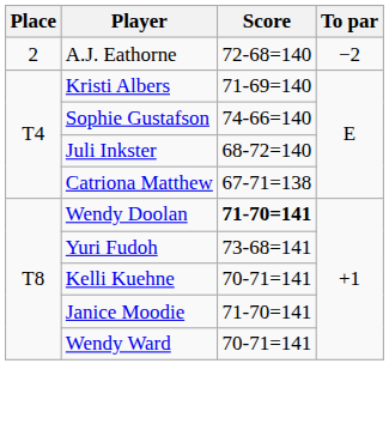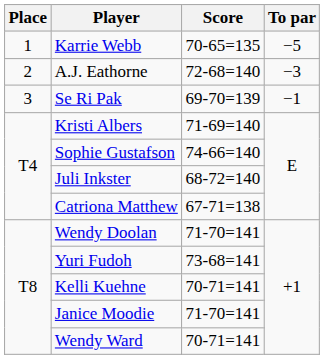+ row: 1 | Karrie Webb | 70-65=135 | −5
A.J. Eathorne | To par: −2 -> −3
+ row: 3 | Se Ri Pak | 69-70=139 | −1
Wendy Doolan | Score: bold -> normal
